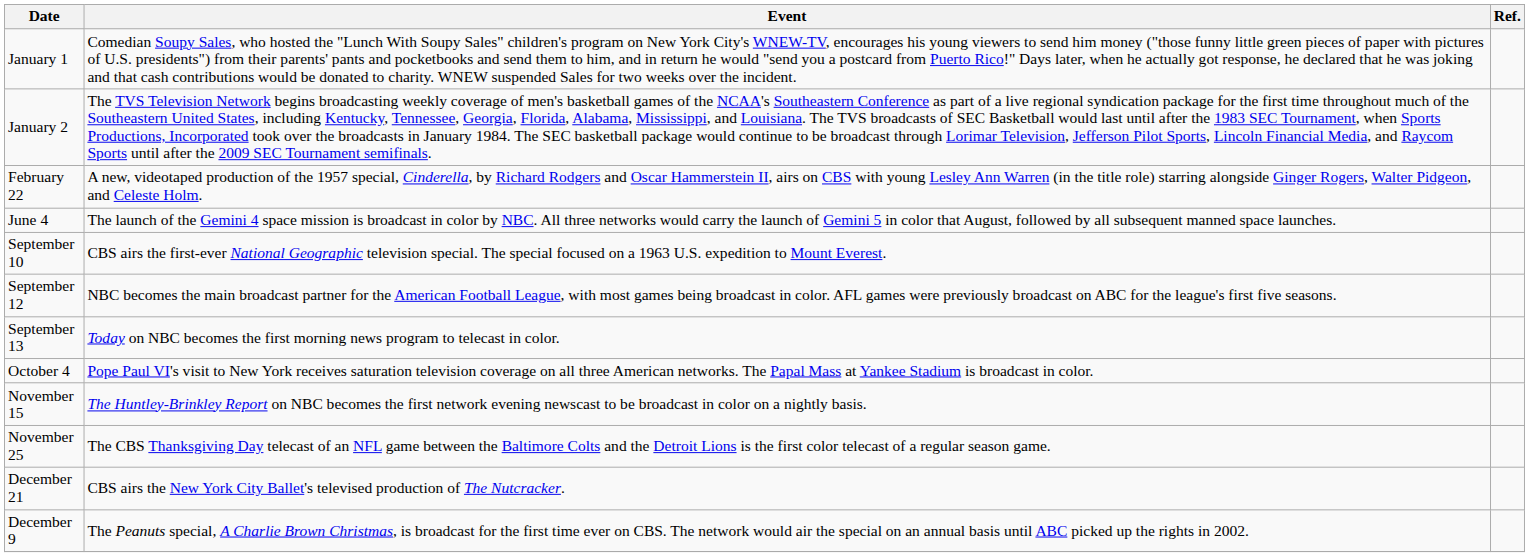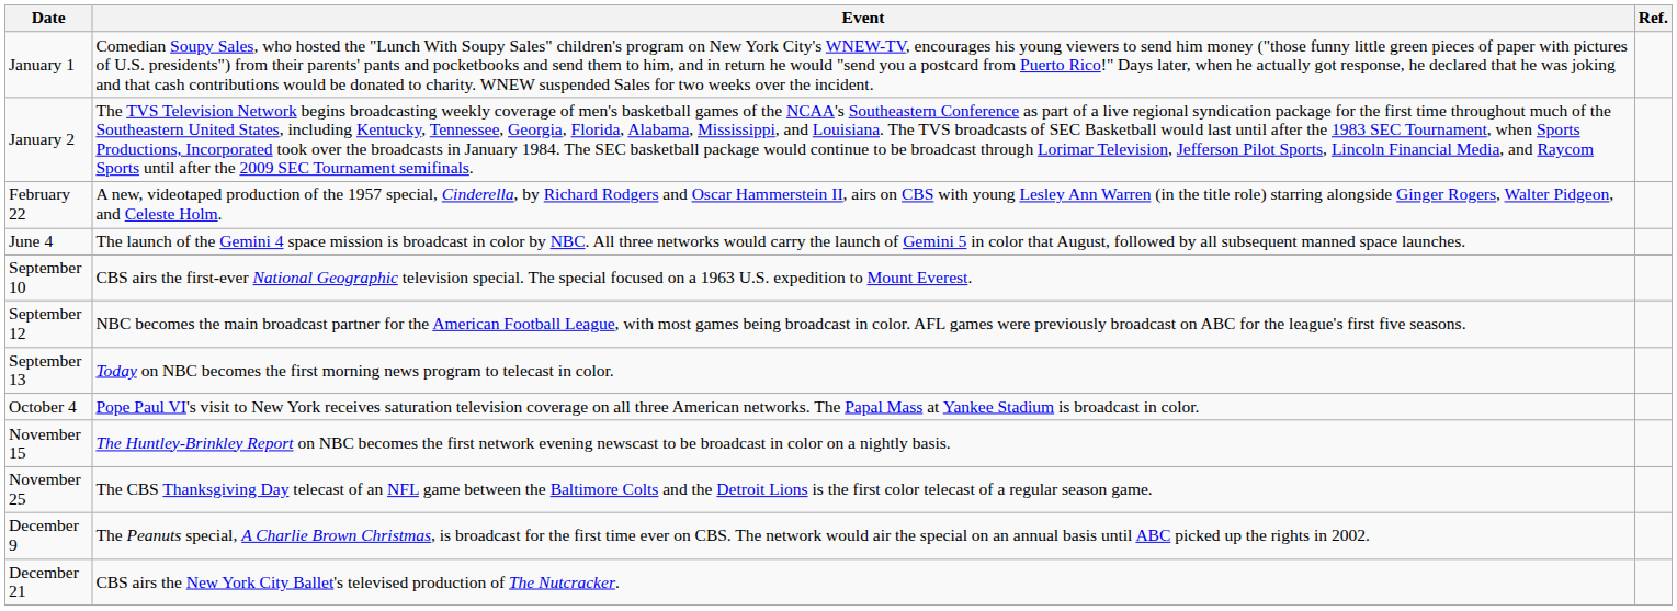rows swapped: December 9 <-> December 21
